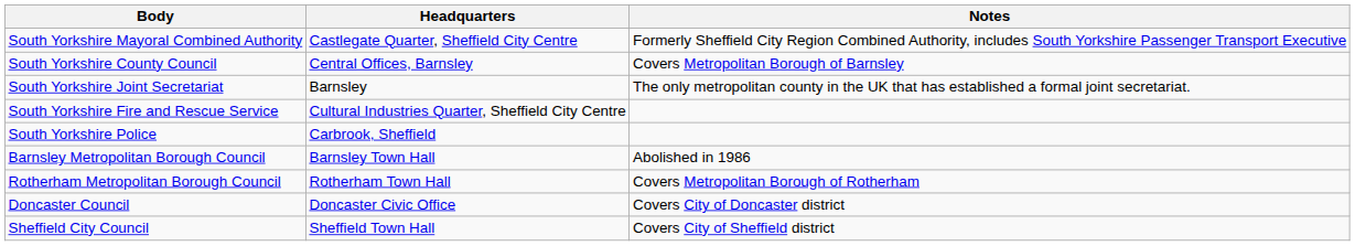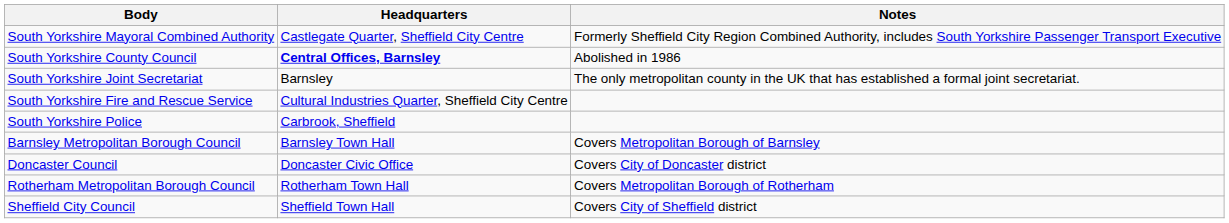South Yorkshire County Council | Headquarters: normal -> bold
South Yorkshire County Council | Notes: Covers Metropolitan Borough of Barnsley -> Abolished in 1986
Barnsley Metropolitan Borough Council | Notes: Abolished in 1986 -> Covers Metropolitan Borough of Barnsley
rows swapped: Doncaster Council <-> Rotherham Metropolitan Borough Council
